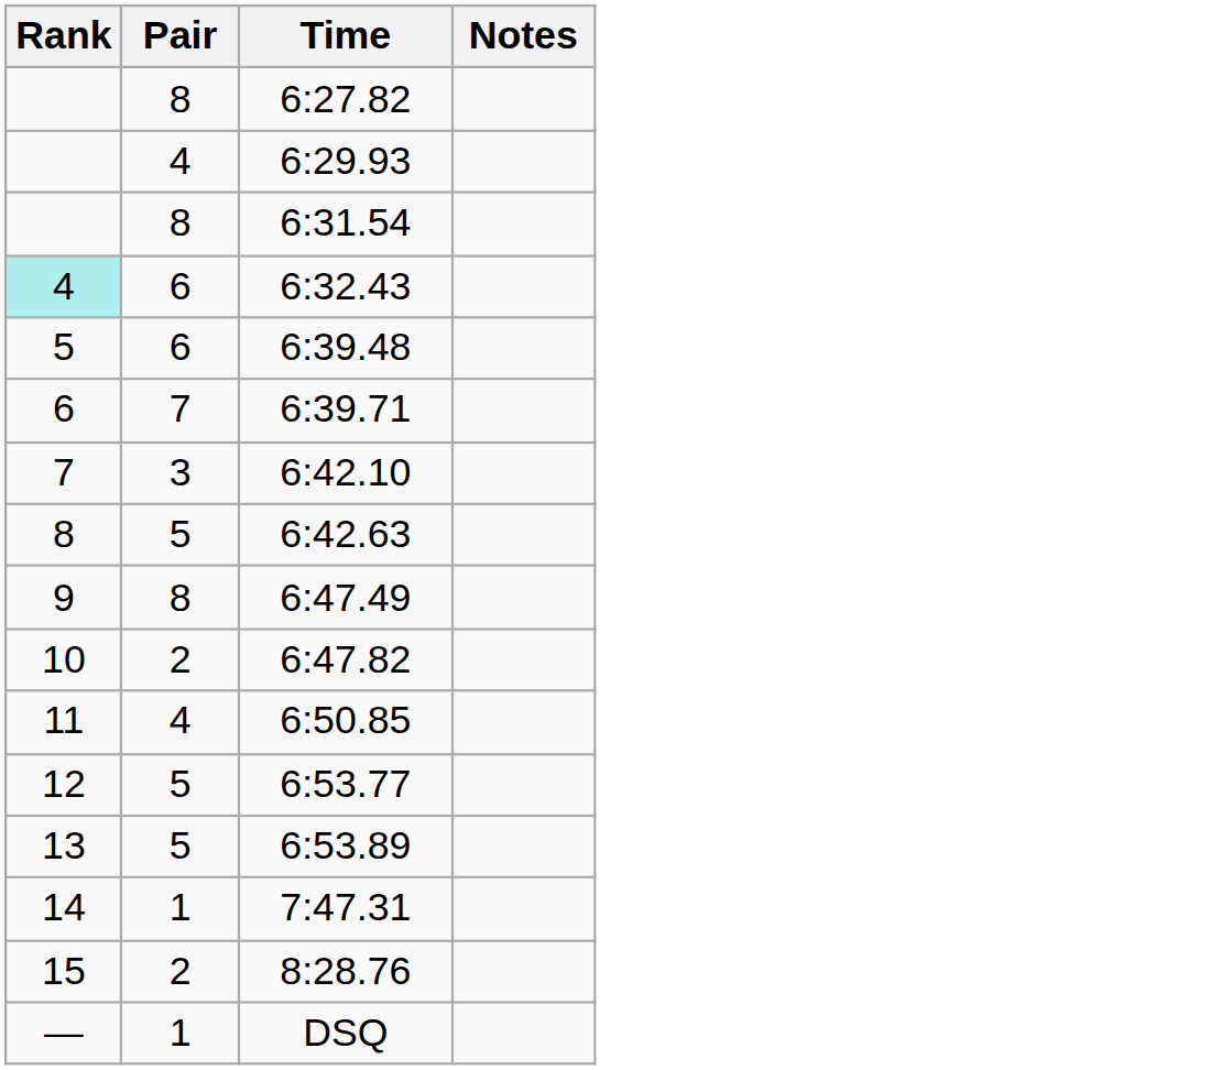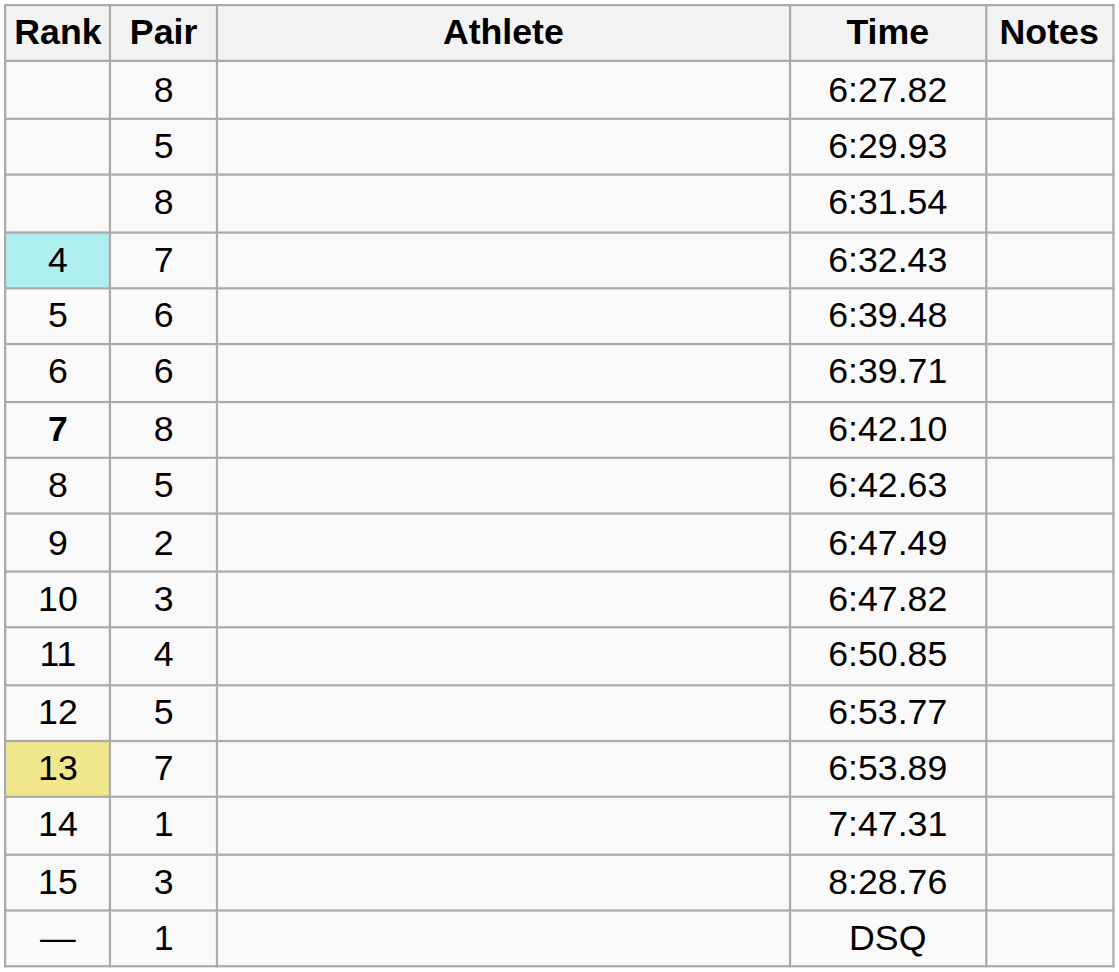+ column: Athlete
6:29.93 | Pair: 4 -> 5
6:32.43 | Pair: 6 -> 7
6:39.71 | Pair: 7 -> 6
6:42.10 | Rank: normal -> bold
6:42.10 | Pair: 3 -> 8
6:47.49 | Pair: 8 -> 2
6:47.82 | Pair: 2 -> 3
6:53.89 | Rank: no background -> khaki background
6:53.89 | Pair: 5 -> 7
8:28.76 | Pair: 2 -> 3
